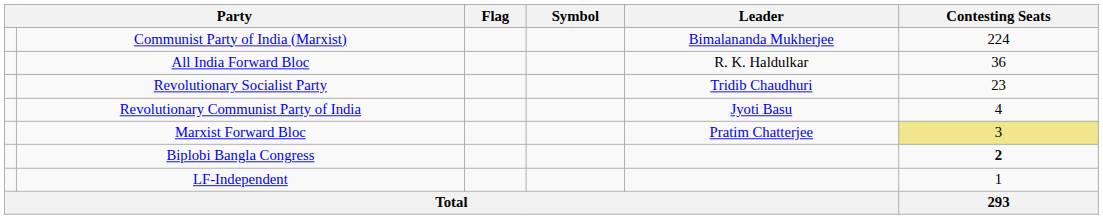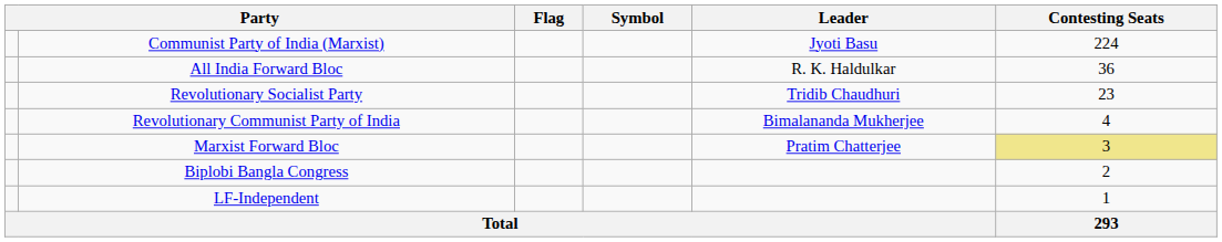Communist Party of India (Marxist) | Leader: Bimalananda Mukherjee -> Jyoti Basu
Revolutionary Communist Party of India | Leader: Jyoti Basu -> Bimalananda Mukherjee
Biplobi Bangla Congress | Contesting Seats: bold -> normal
